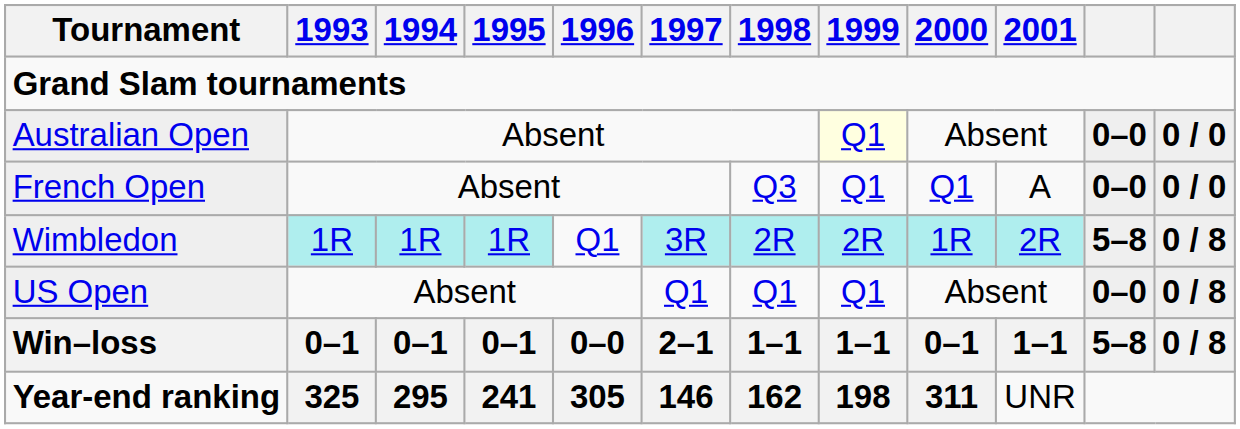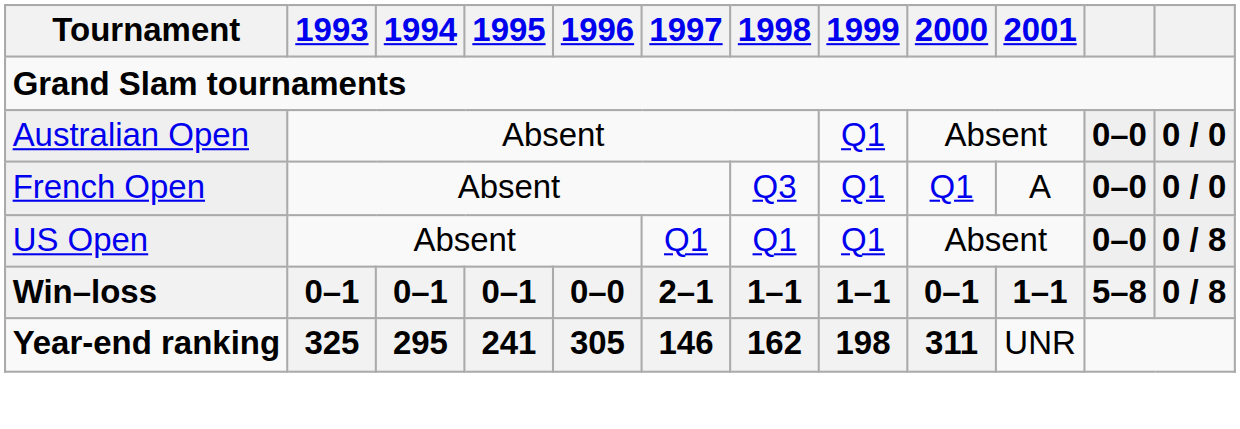Australian Open | 1999: lightyellow background -> no background
- row: Wimbledon | 1R | 1R | 1R | Q1 | 3R | 2R | 2R | 1R | 2R | 5–8 | 0 / 8
